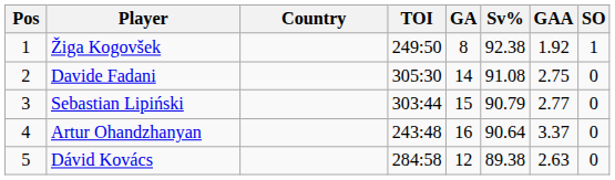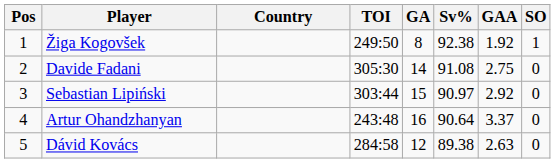Sebastian Lipiński | Sv%: 90.79 -> 90.97
Sebastian Lipiński | GAA: 2.77 -> 2.92
